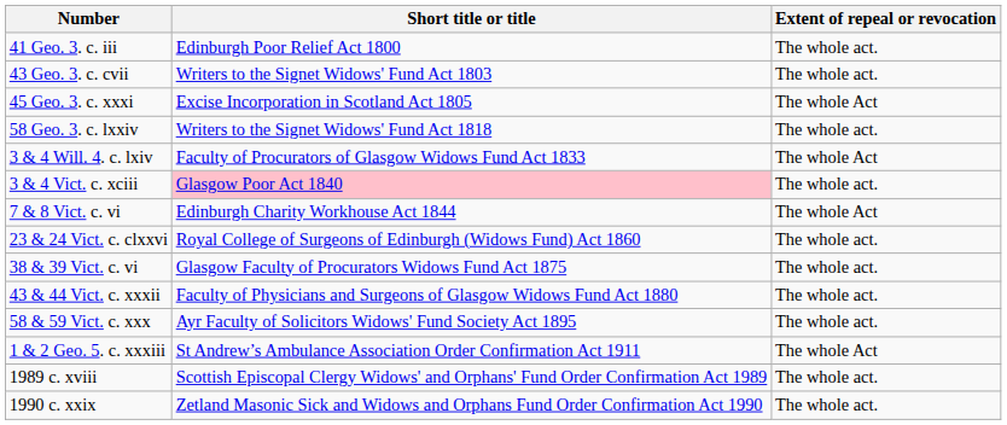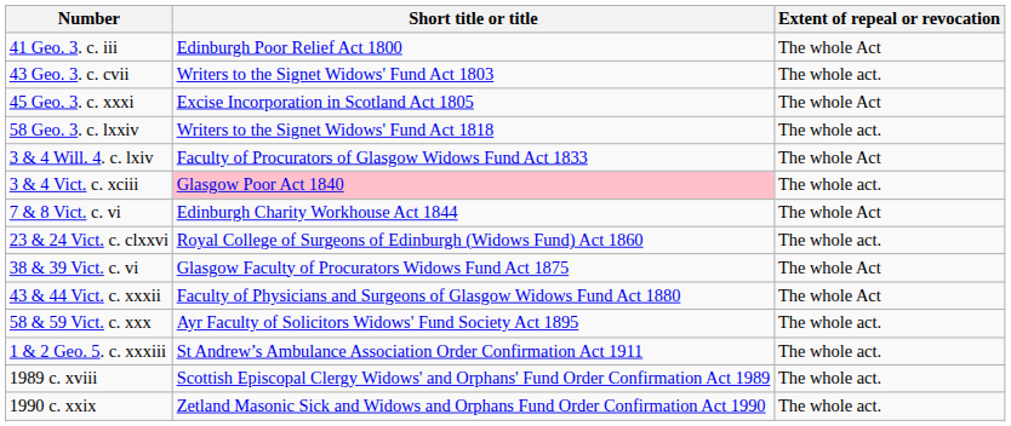41 Geo. 3. c. iii | Extent of repeal or revocation: The whole act. -> The whole Act
38 & 39 Vict. c. vi | Extent of repeal or revocation: The whole act. -> The whole Act
43 & 44 Vict. c. xxxii | Extent of repeal or revocation: The whole act. -> The whole Act
1 & 2 Geo. 5. c. xxxiii | Extent of repeal or revocation: The whole Act -> The whole act.
